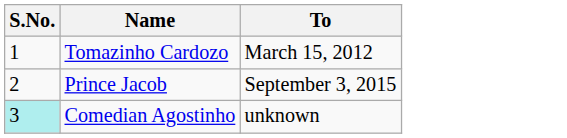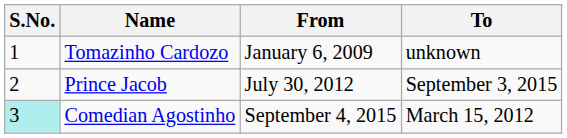+ column: From | January 6, 2009 | July 30, 2012 | September 4, 2015
Tomazinho Cardozo | To: March 15, 2012 -> unknown
Comedian Agostinho | To: unknown -> March 15, 2012
